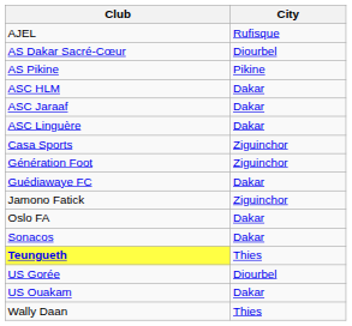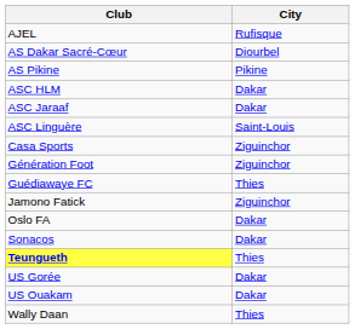ASC Linguère | City: Dakar -> Saint-Louis
Guédiawaye FC | City: Dakar -> Thies
US Gorée | City: Diourbel -> Dakar
